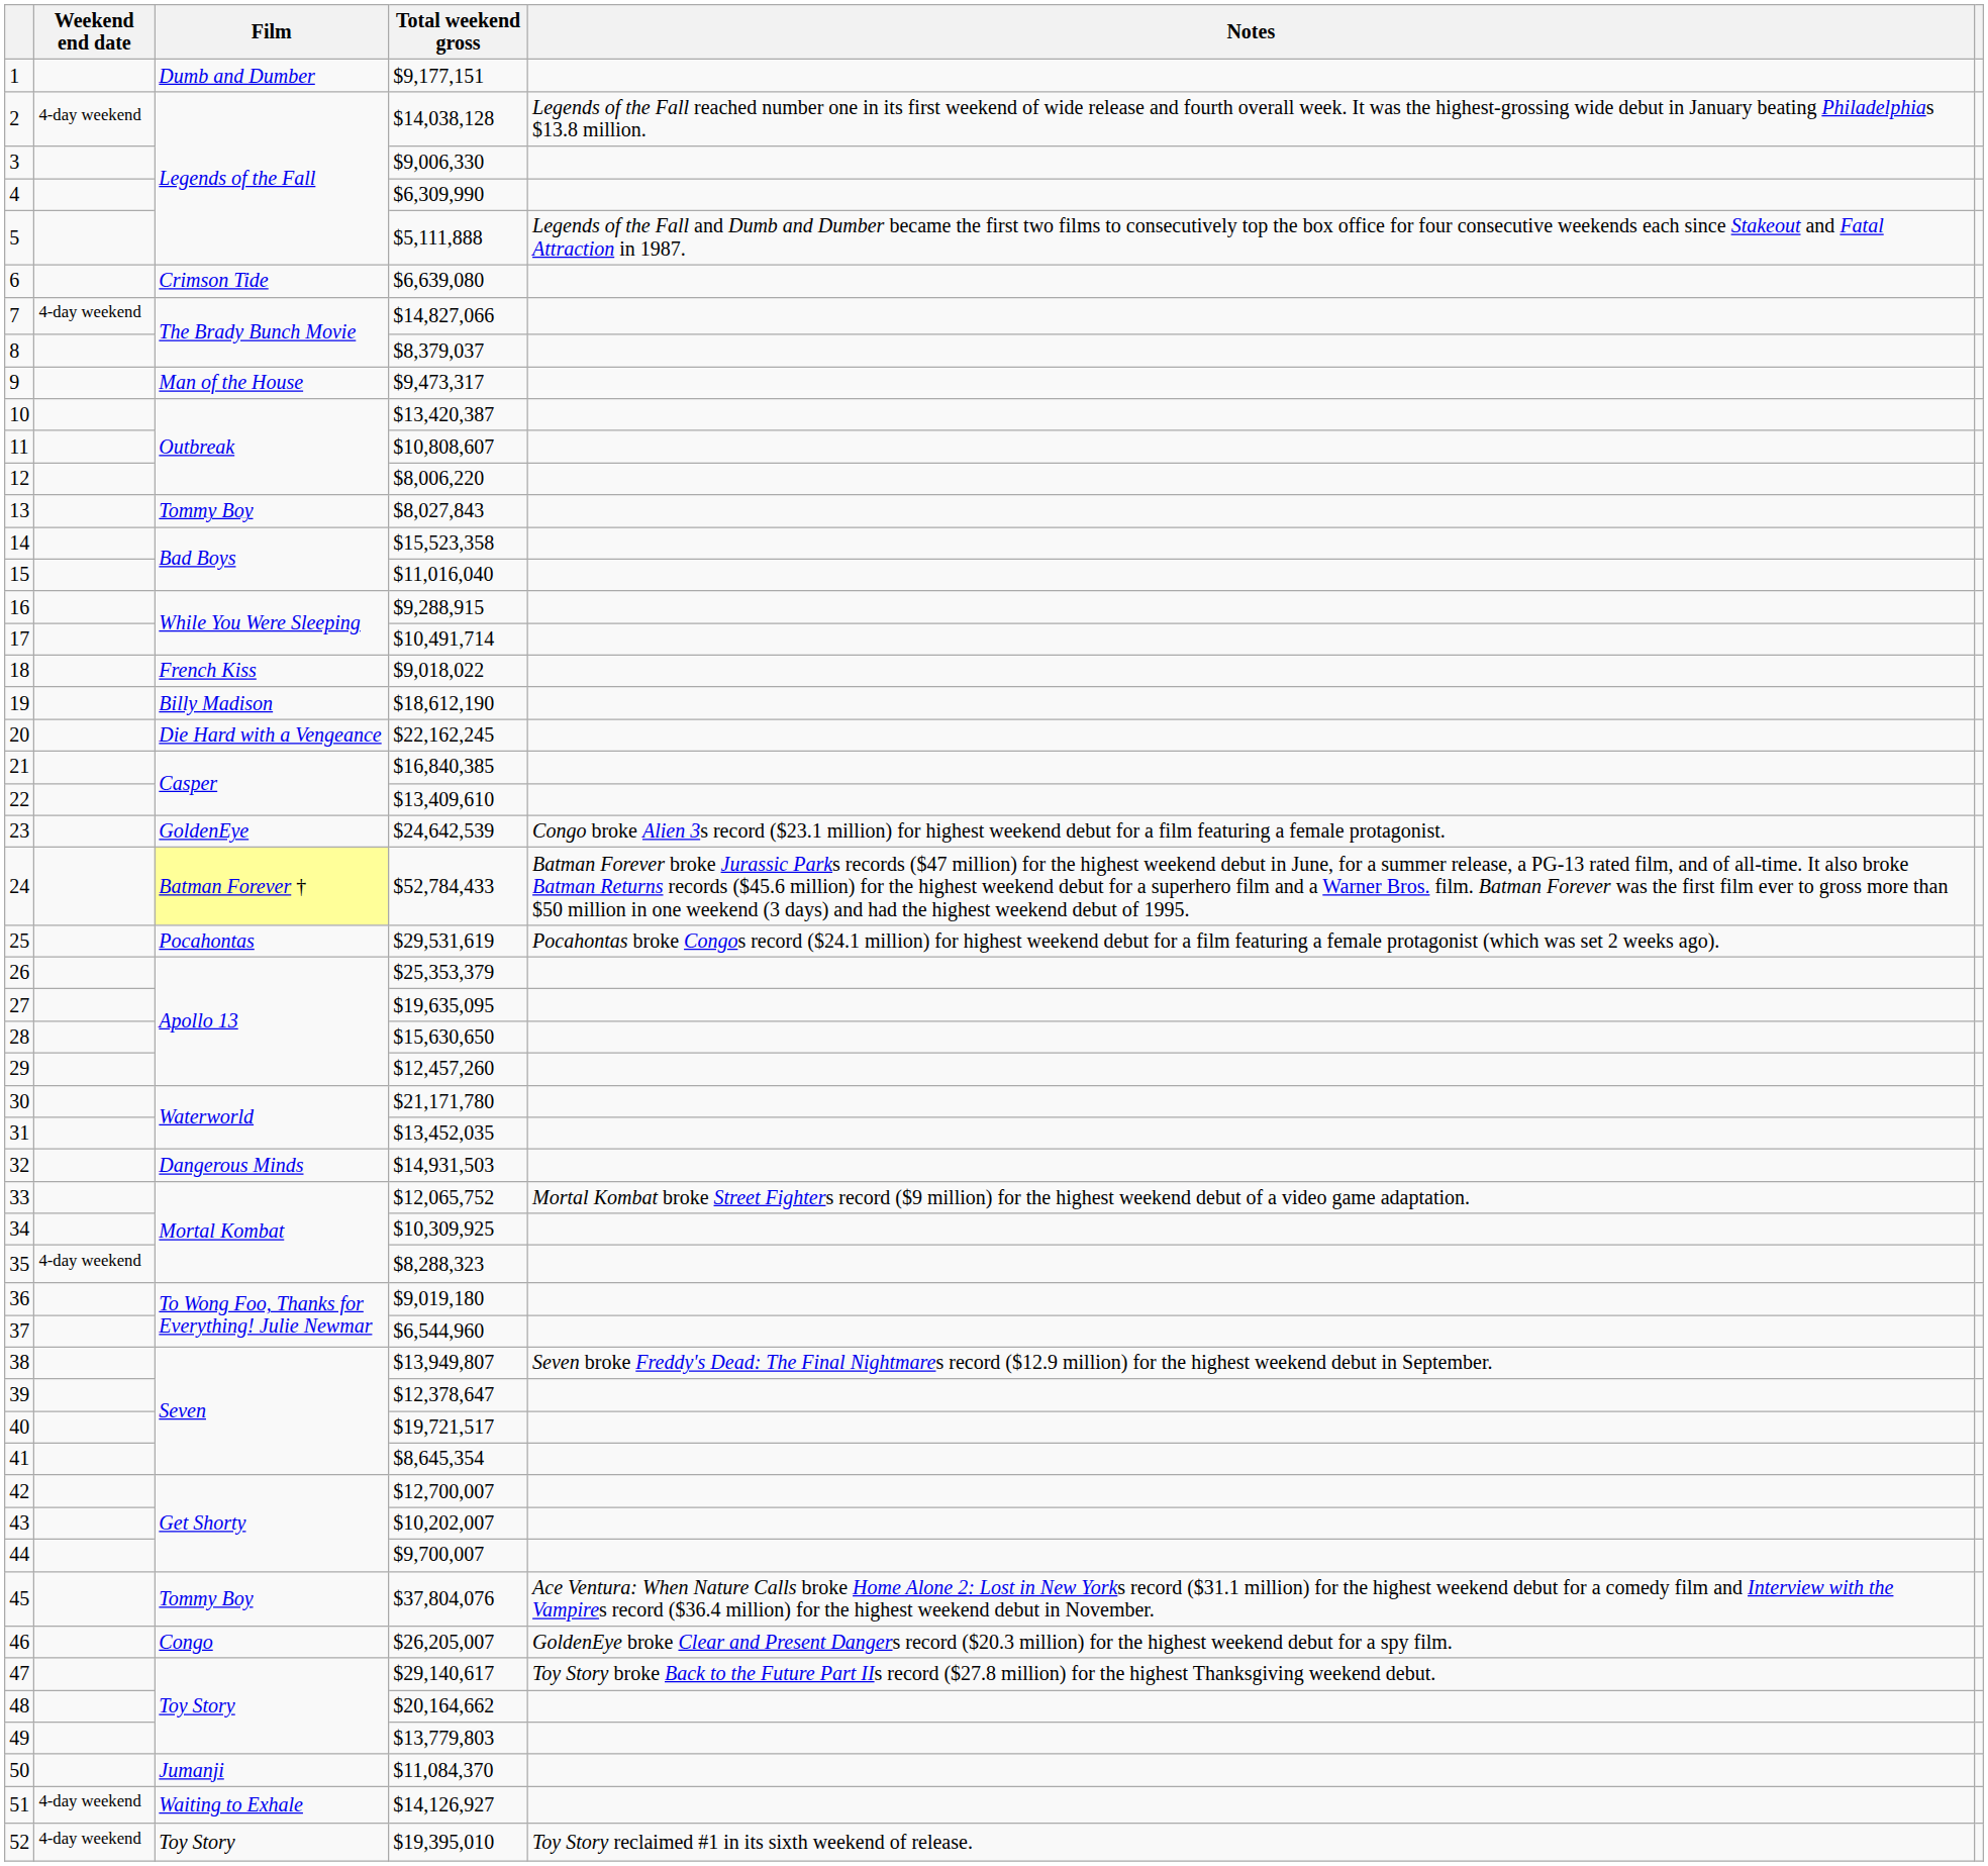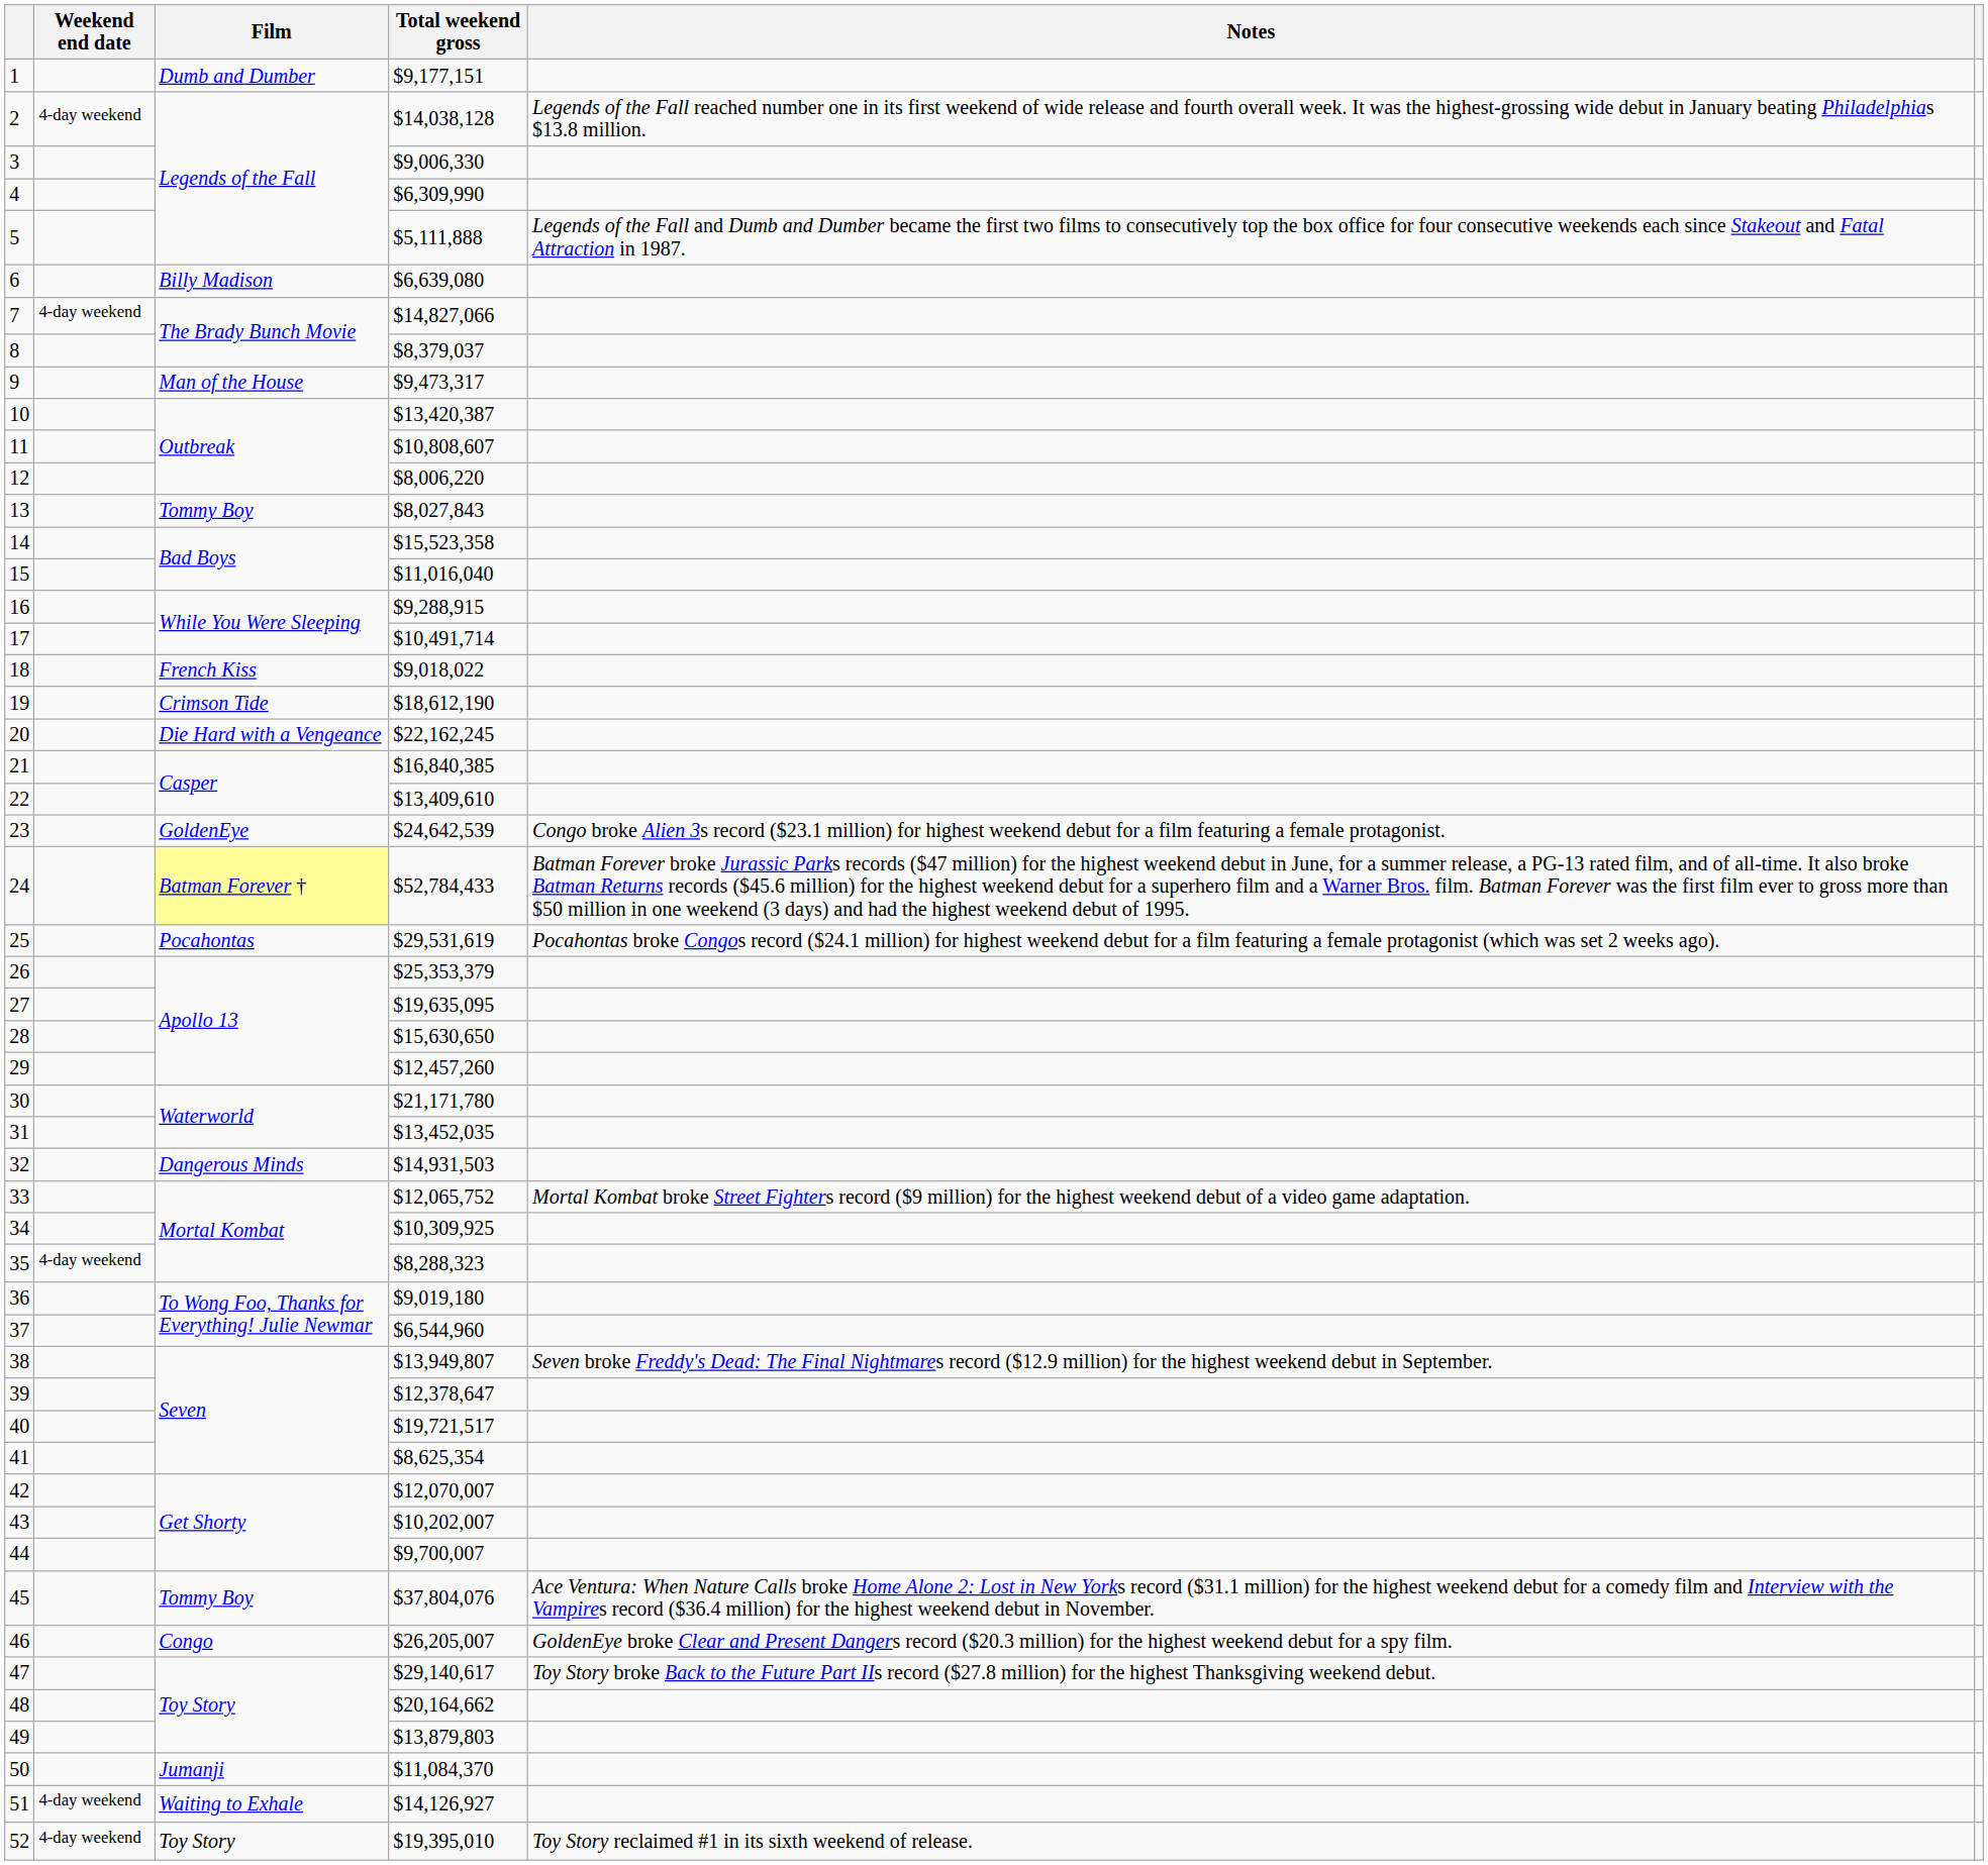6 | Film: Crimson Tide -> Billy Madison
19 | Film: Billy Madison -> Crimson Tide
41 | Total weekend gross: $8,645,354 -> $8,625,354
42 | Total weekend gross: $12,700,007 -> $12,070,007
49 | Total weekend gross: $13,779,803 -> $13,879,803
